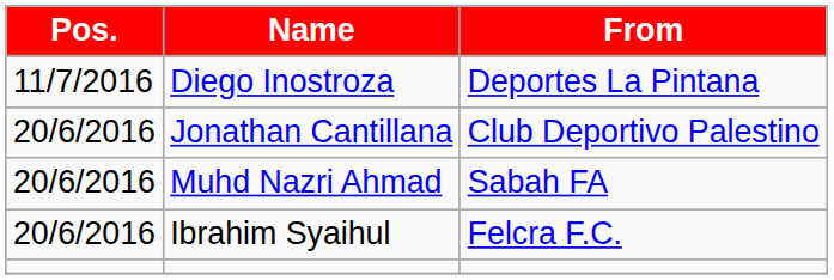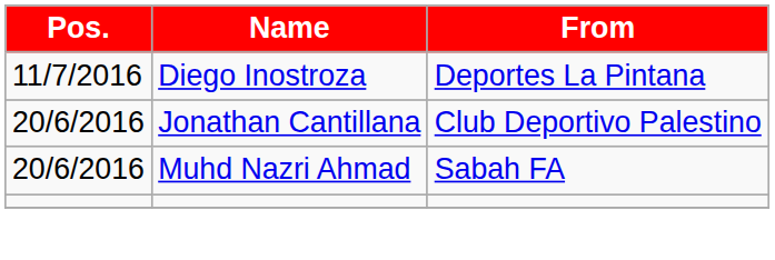- row: 20/6/2016 | Ibrahim Syaihul | Felcra F.C.
